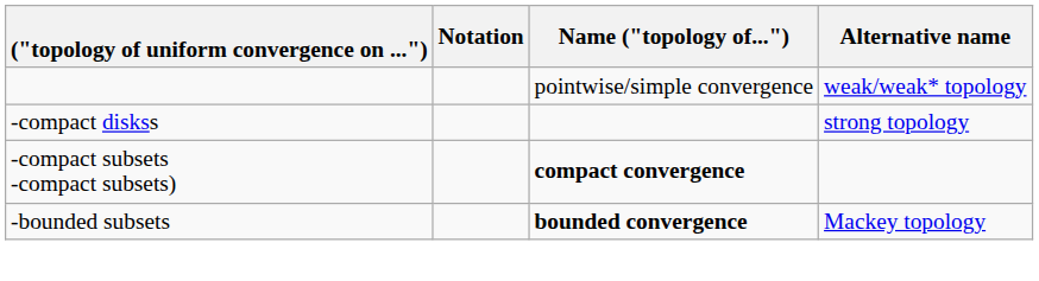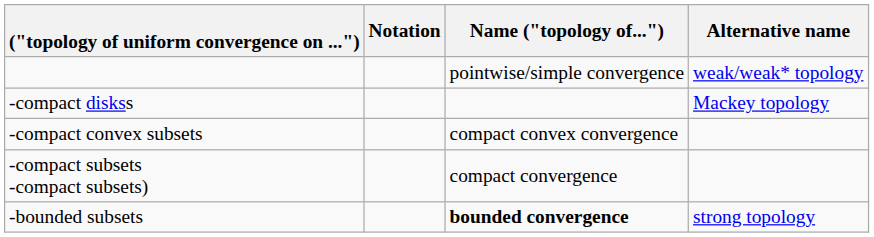-compact diskss | Alternative name: strong topology -> Mackey topology
+ row: -compact convex subsets | compact convex convergence
-compact subsets -compact subsets) | Name ("topology of..."): bold -> normal
-bounded subsets | Alternative name: Mackey topology -> strong topology
